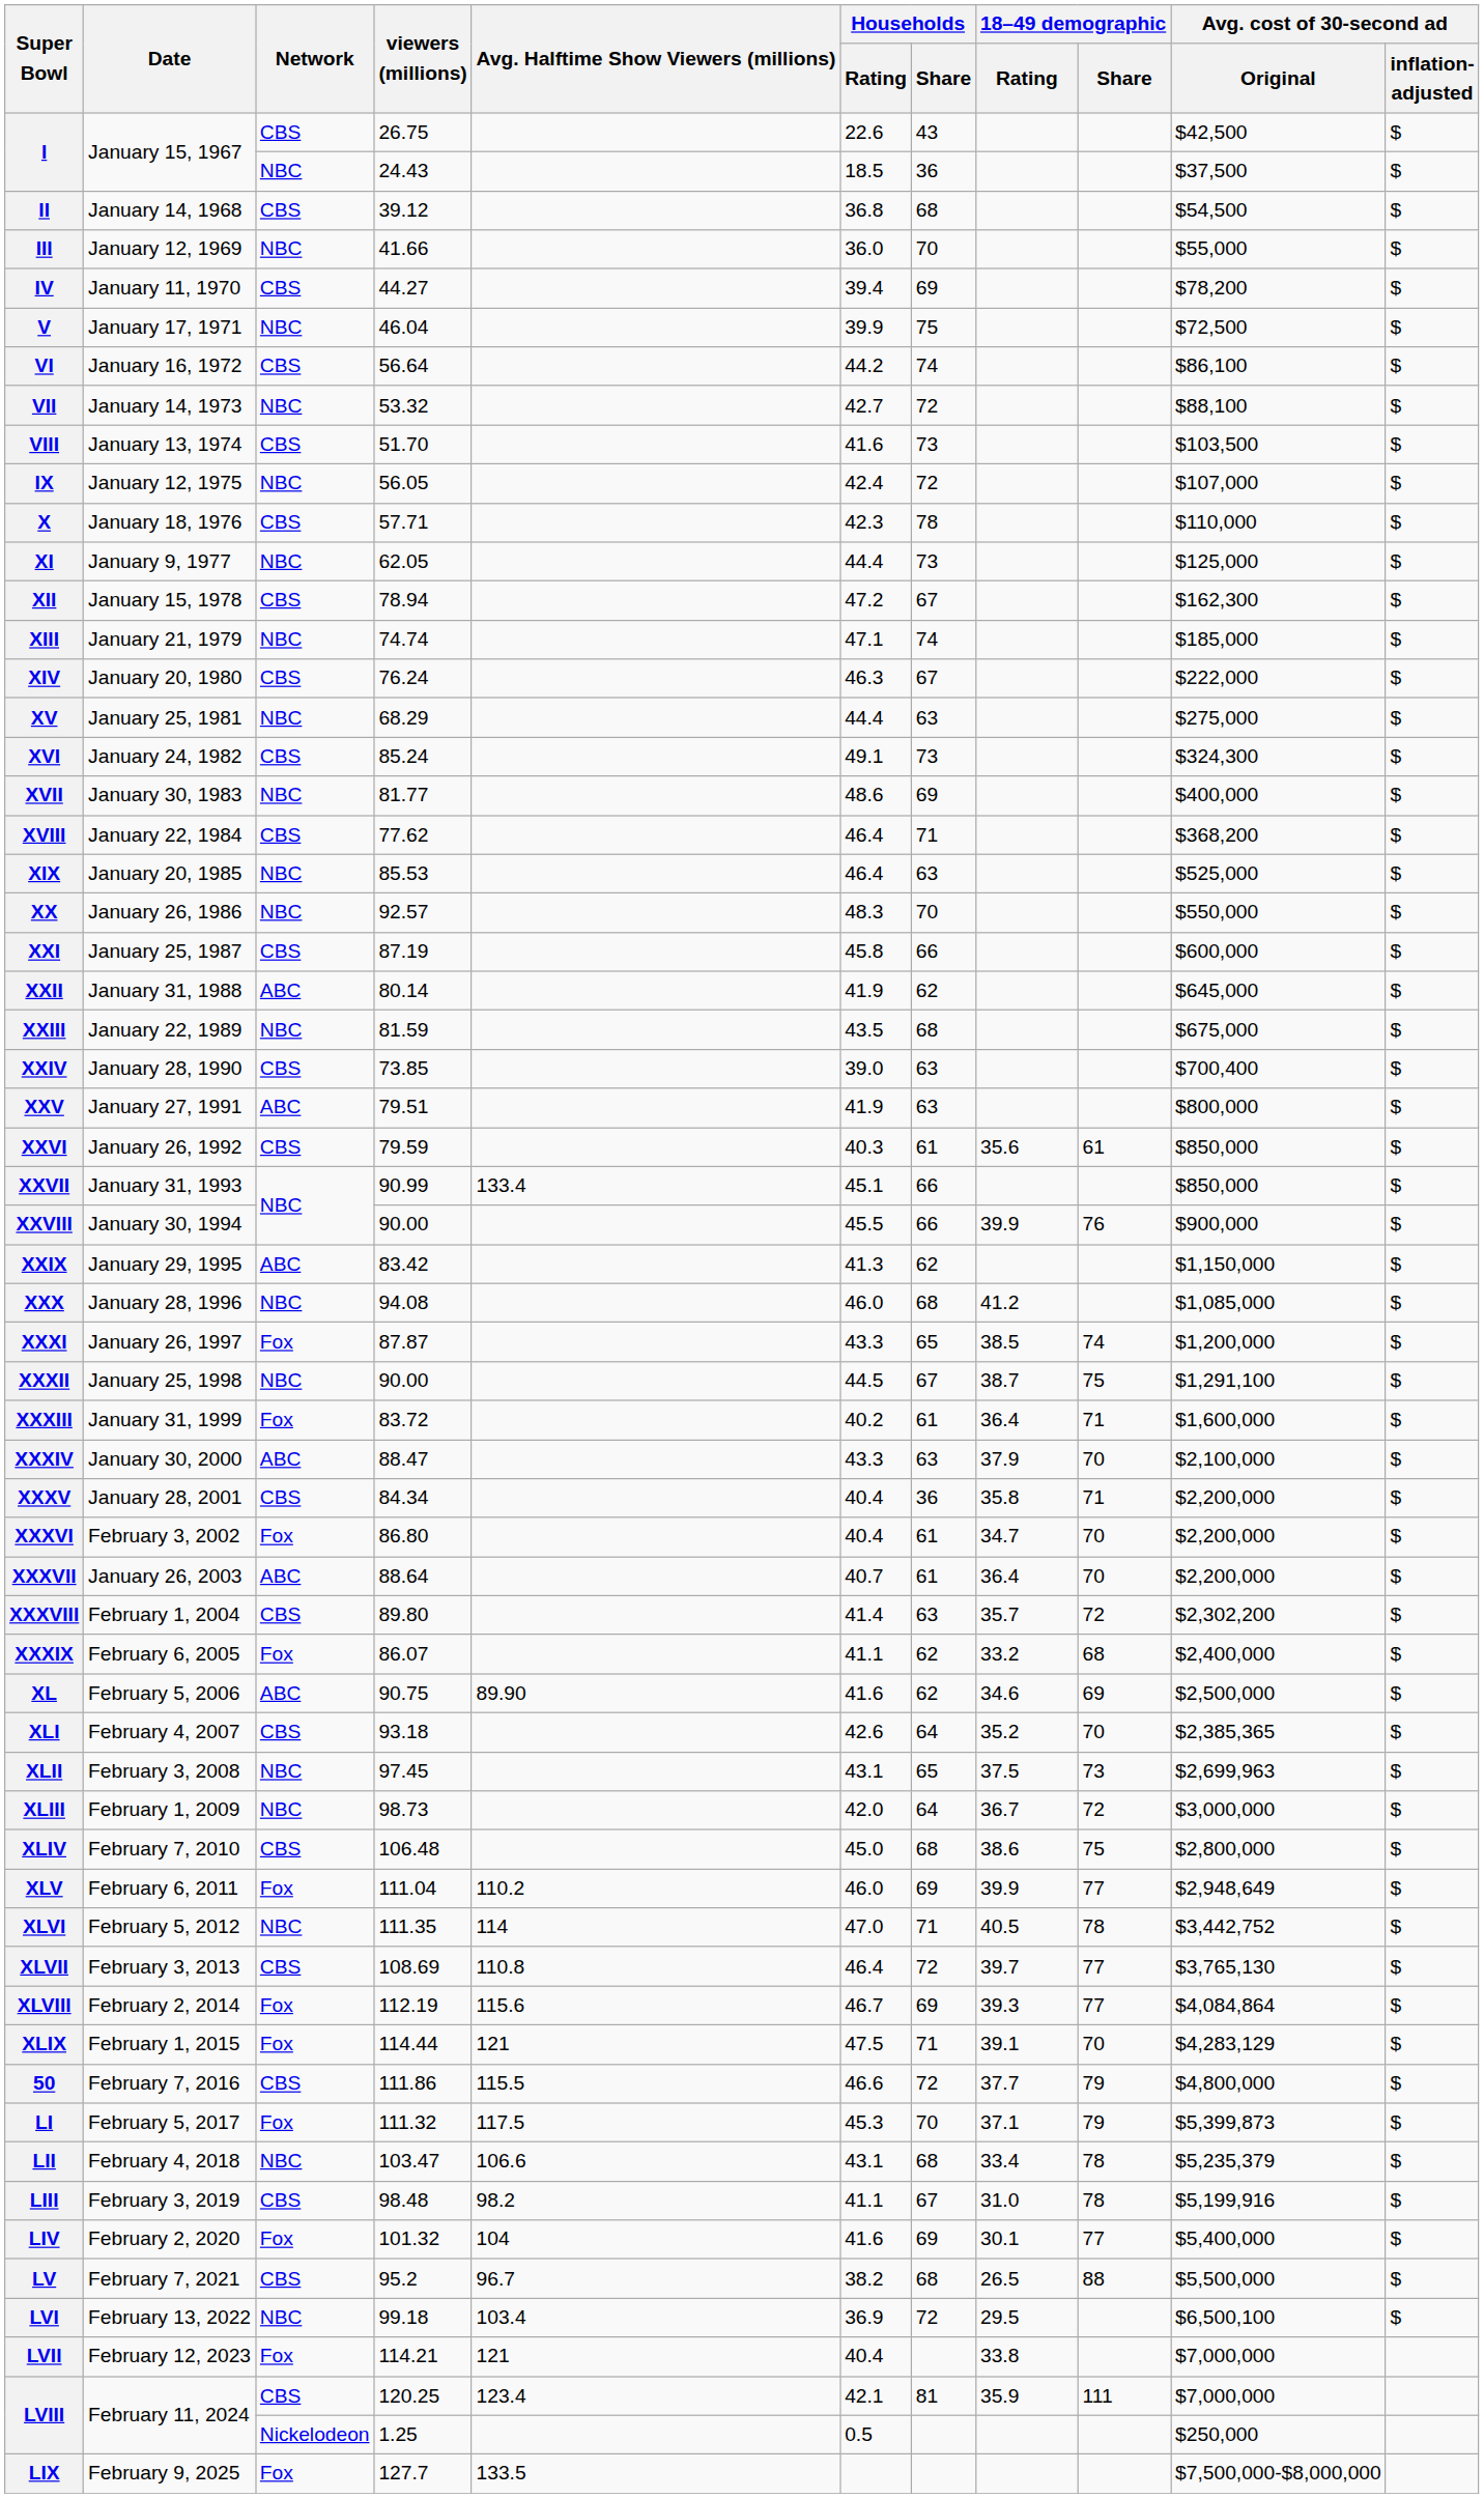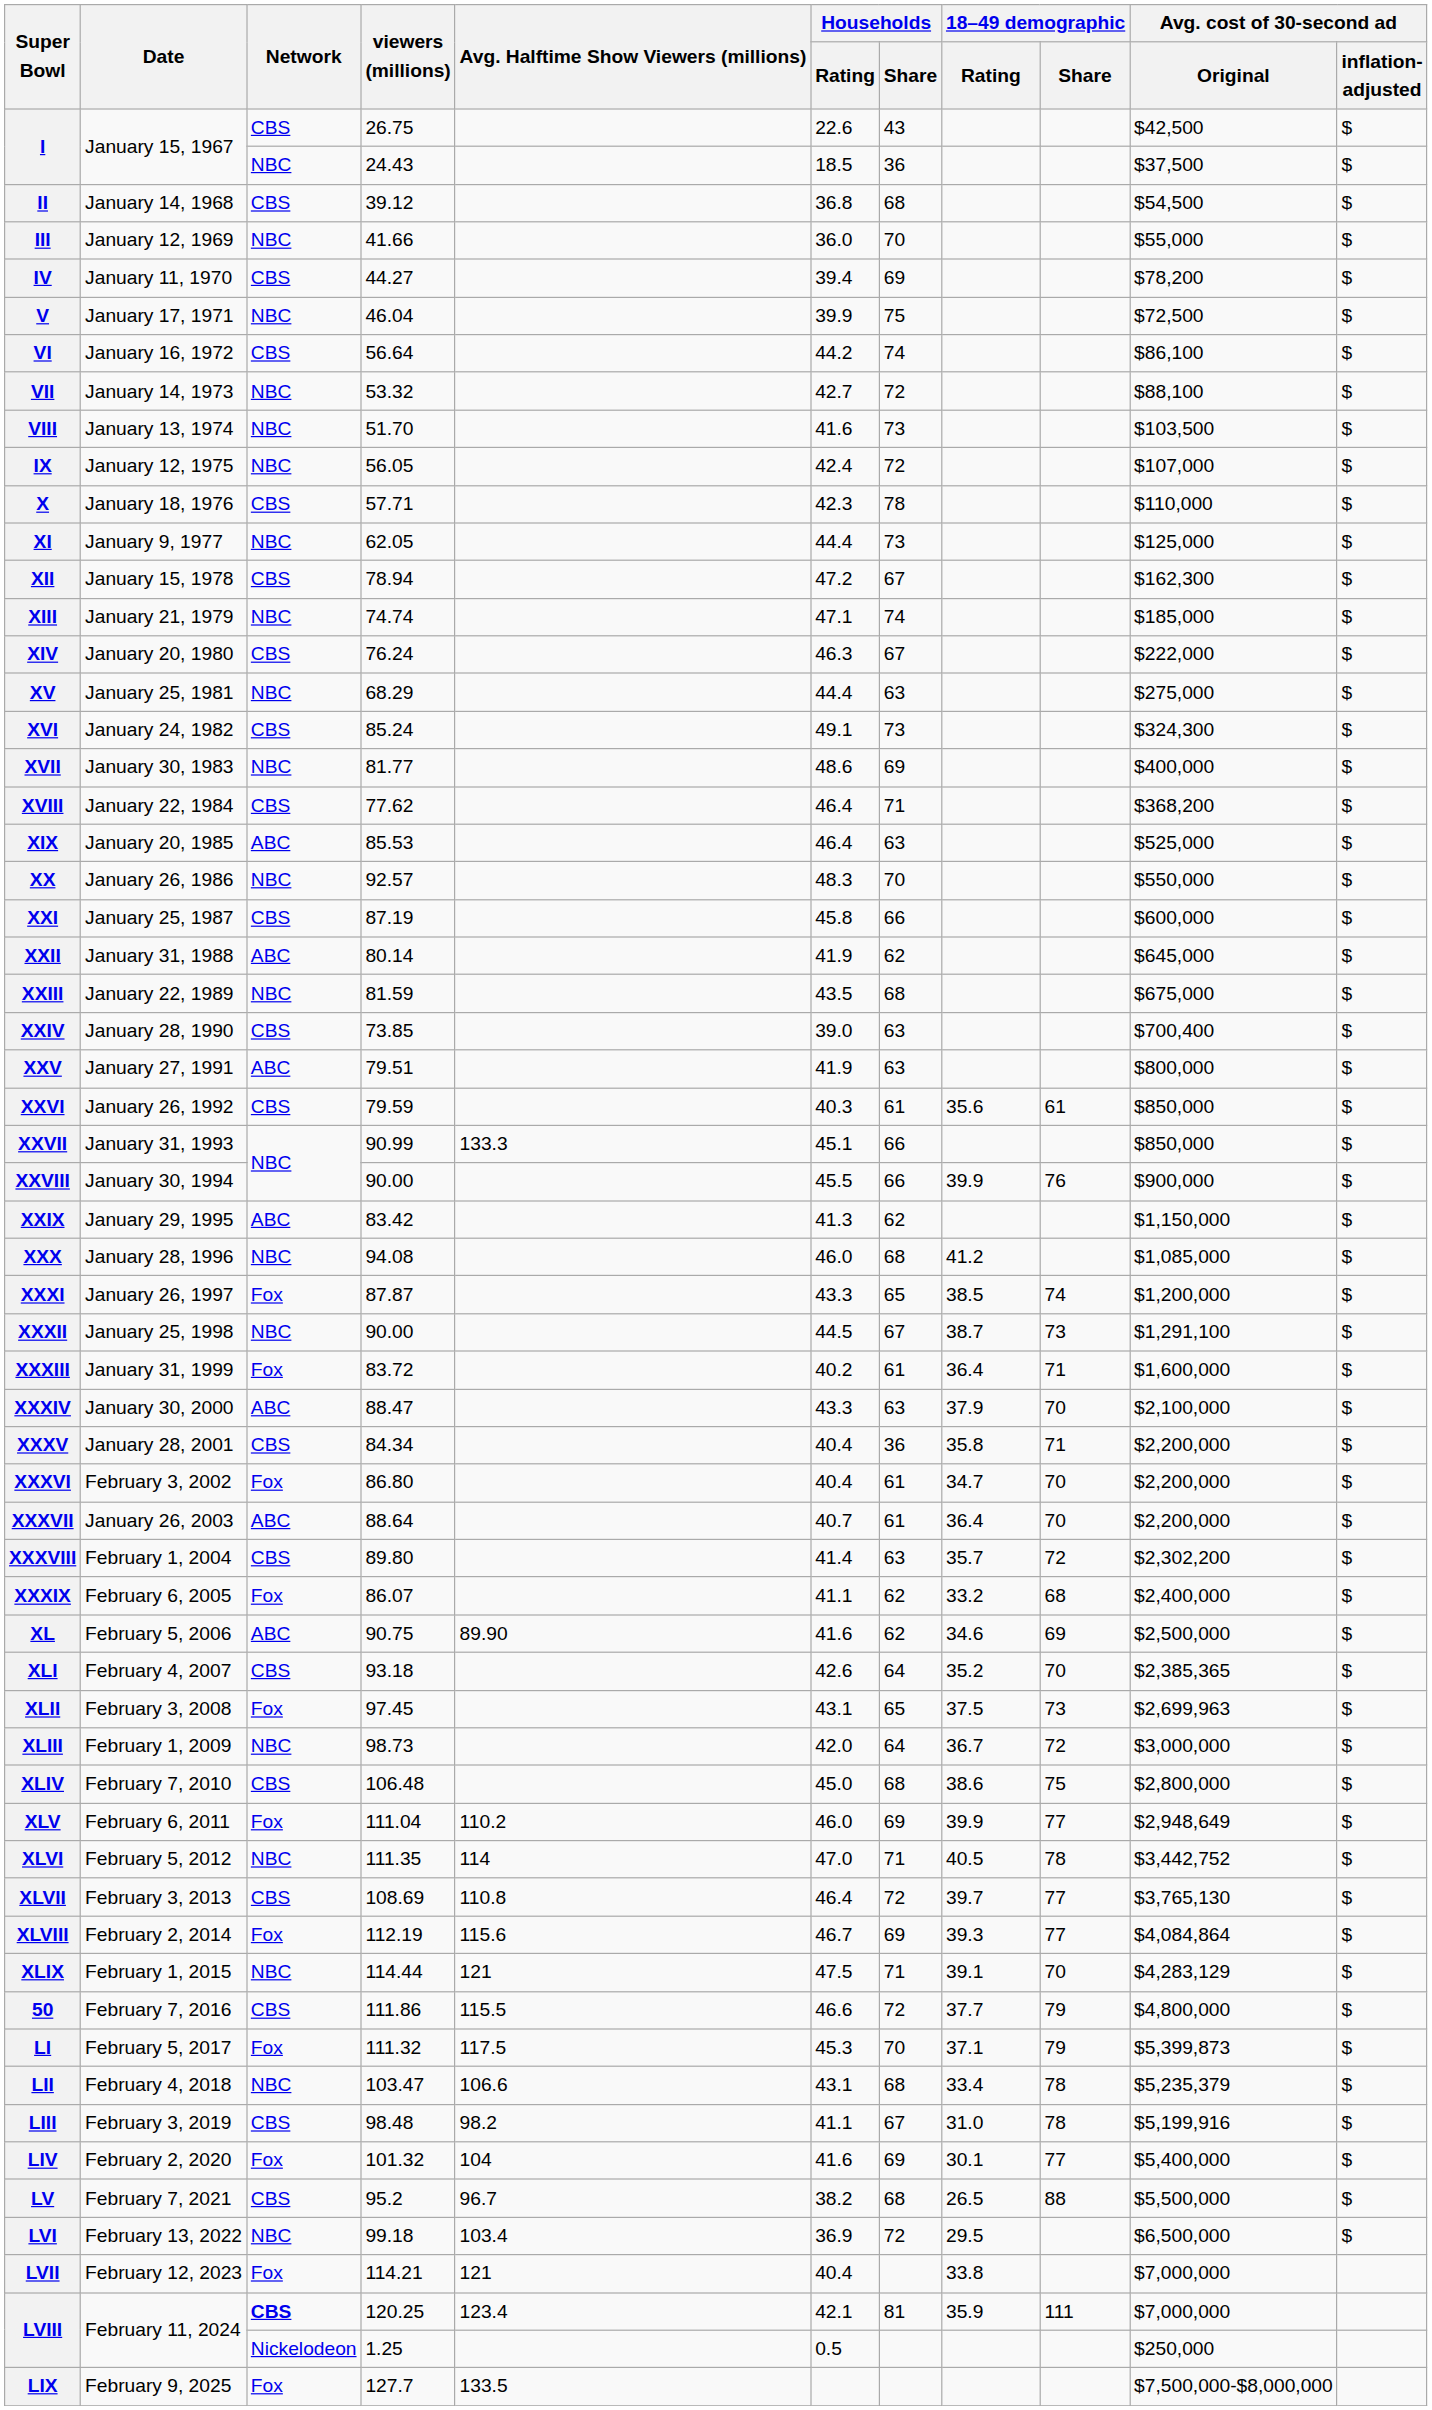VIII | Network: CBS -> NBC
XIX | Network: NBC -> ABC
XXVII | Avg. Halftime Show Viewers (millions): 133.4 -> 133.3
XXXII | 18–49 demographic / Share: 75 -> 73
XLII | Network: NBC -> Fox
XLIX | Network: Fox -> NBC
LVI | Avg. cost of 30-second ad / Original: $6,500,100 -> $6,500,000
LVIII / 120.25 | Network: normal -> bold
